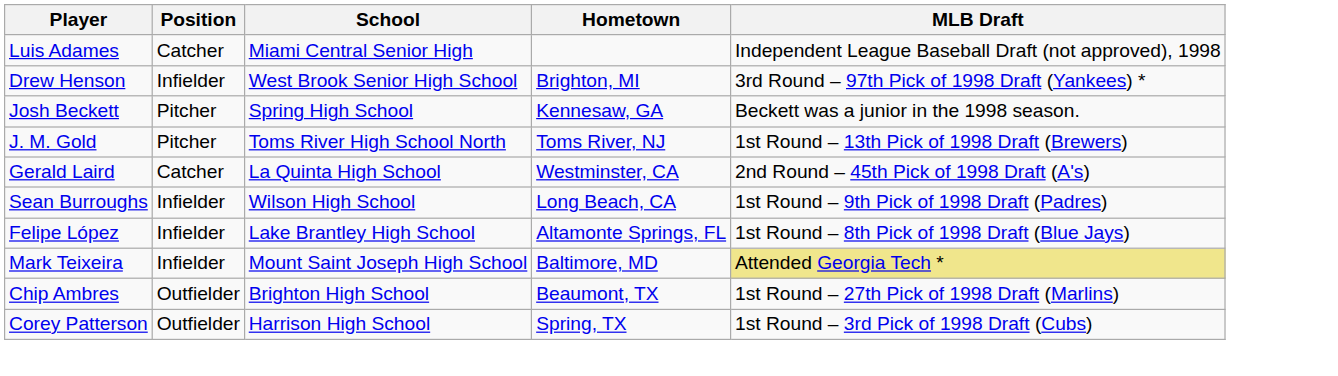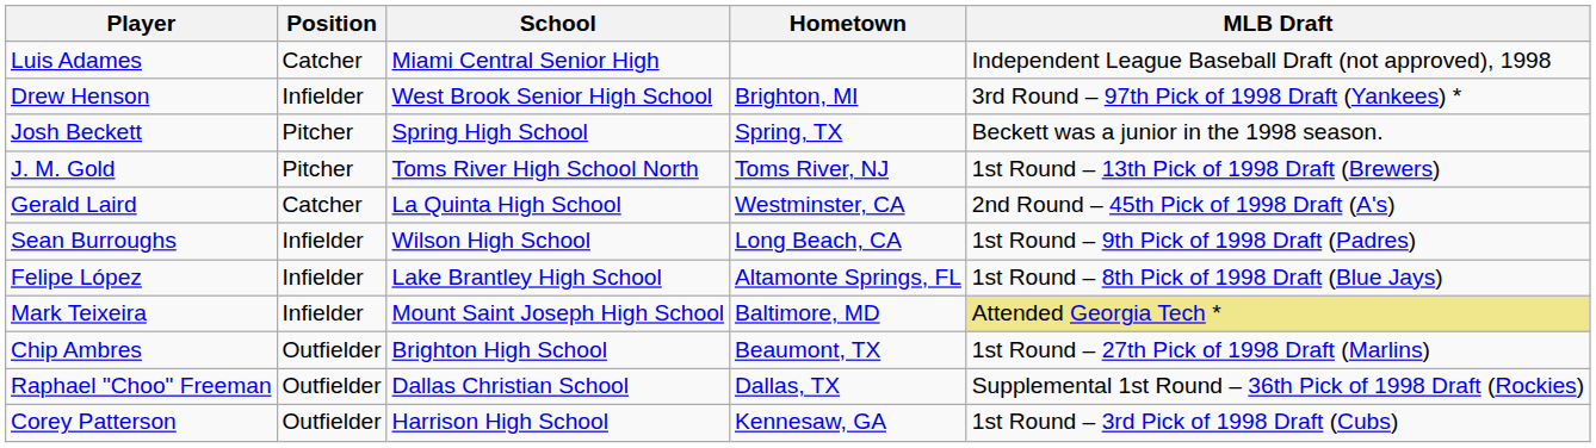Josh Beckett | Hometown: Kennesaw, GA -> Spring, TX
+ row: Raphael "Choo" Freeman | Outfielder | Dallas Christian School | Dallas, TX | Supplemental 1st Round – 36th Pick of 1998 Draft (Rockies)
Corey Patterson | Hometown: Spring, TX -> Kennesaw, GA
